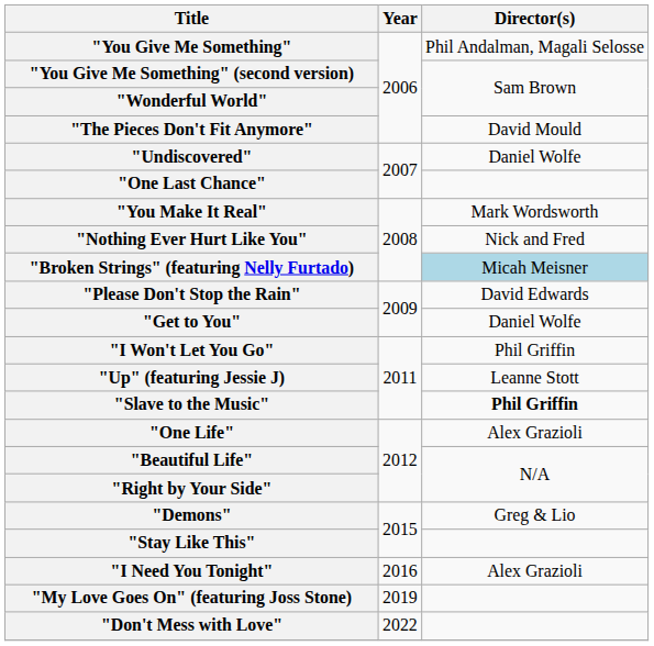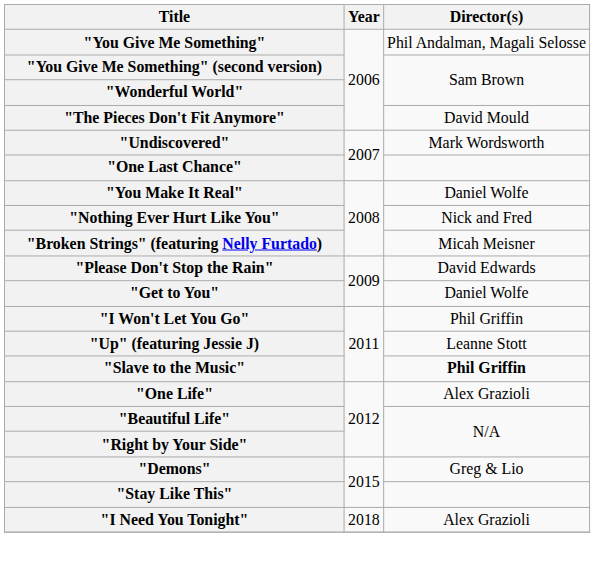"Undiscovered" | Director(s): Daniel Wolfe -> Mark Wordsworth
"You Make It Real" | Director(s): Mark Wordsworth -> Daniel Wolfe
"Broken Strings" (featuring Nelly Furtado) | Director(s): lightblue background -> no background
"I Need You Tonight" | Year: 2016 -> 2018
- row: "My Love Goes On" (featuring Joss Stone) | 2019
- row: "Don't Mess with Love" | 2022
